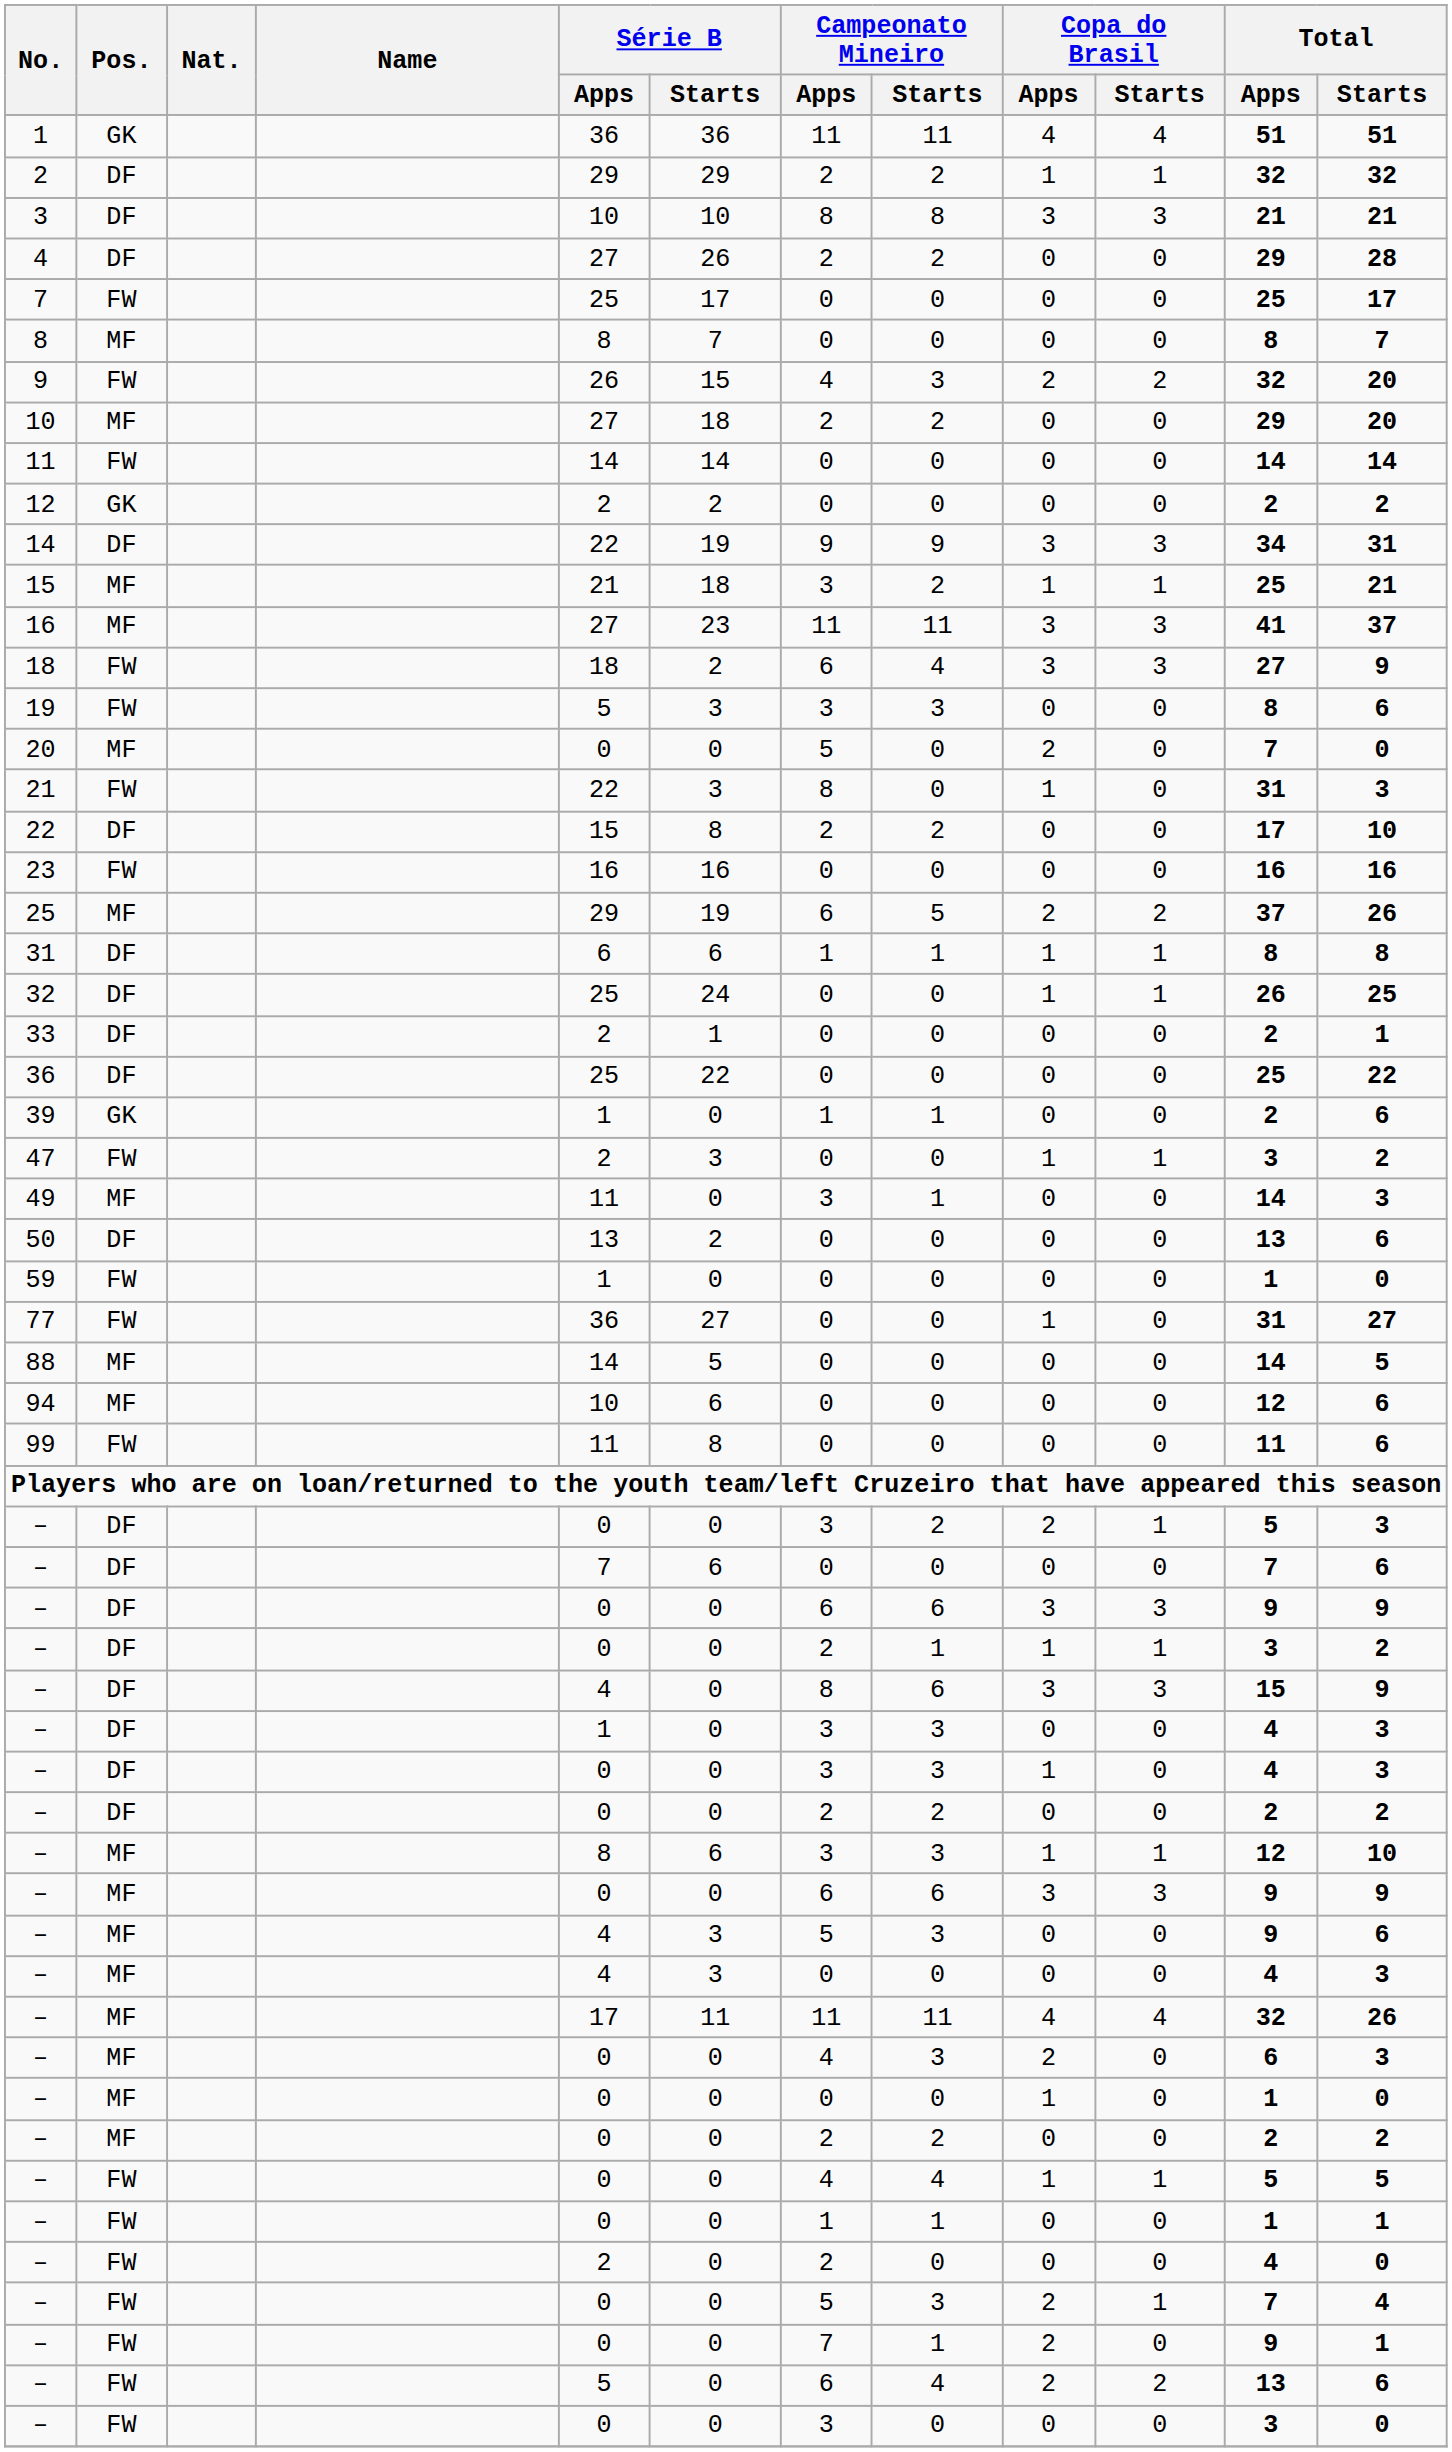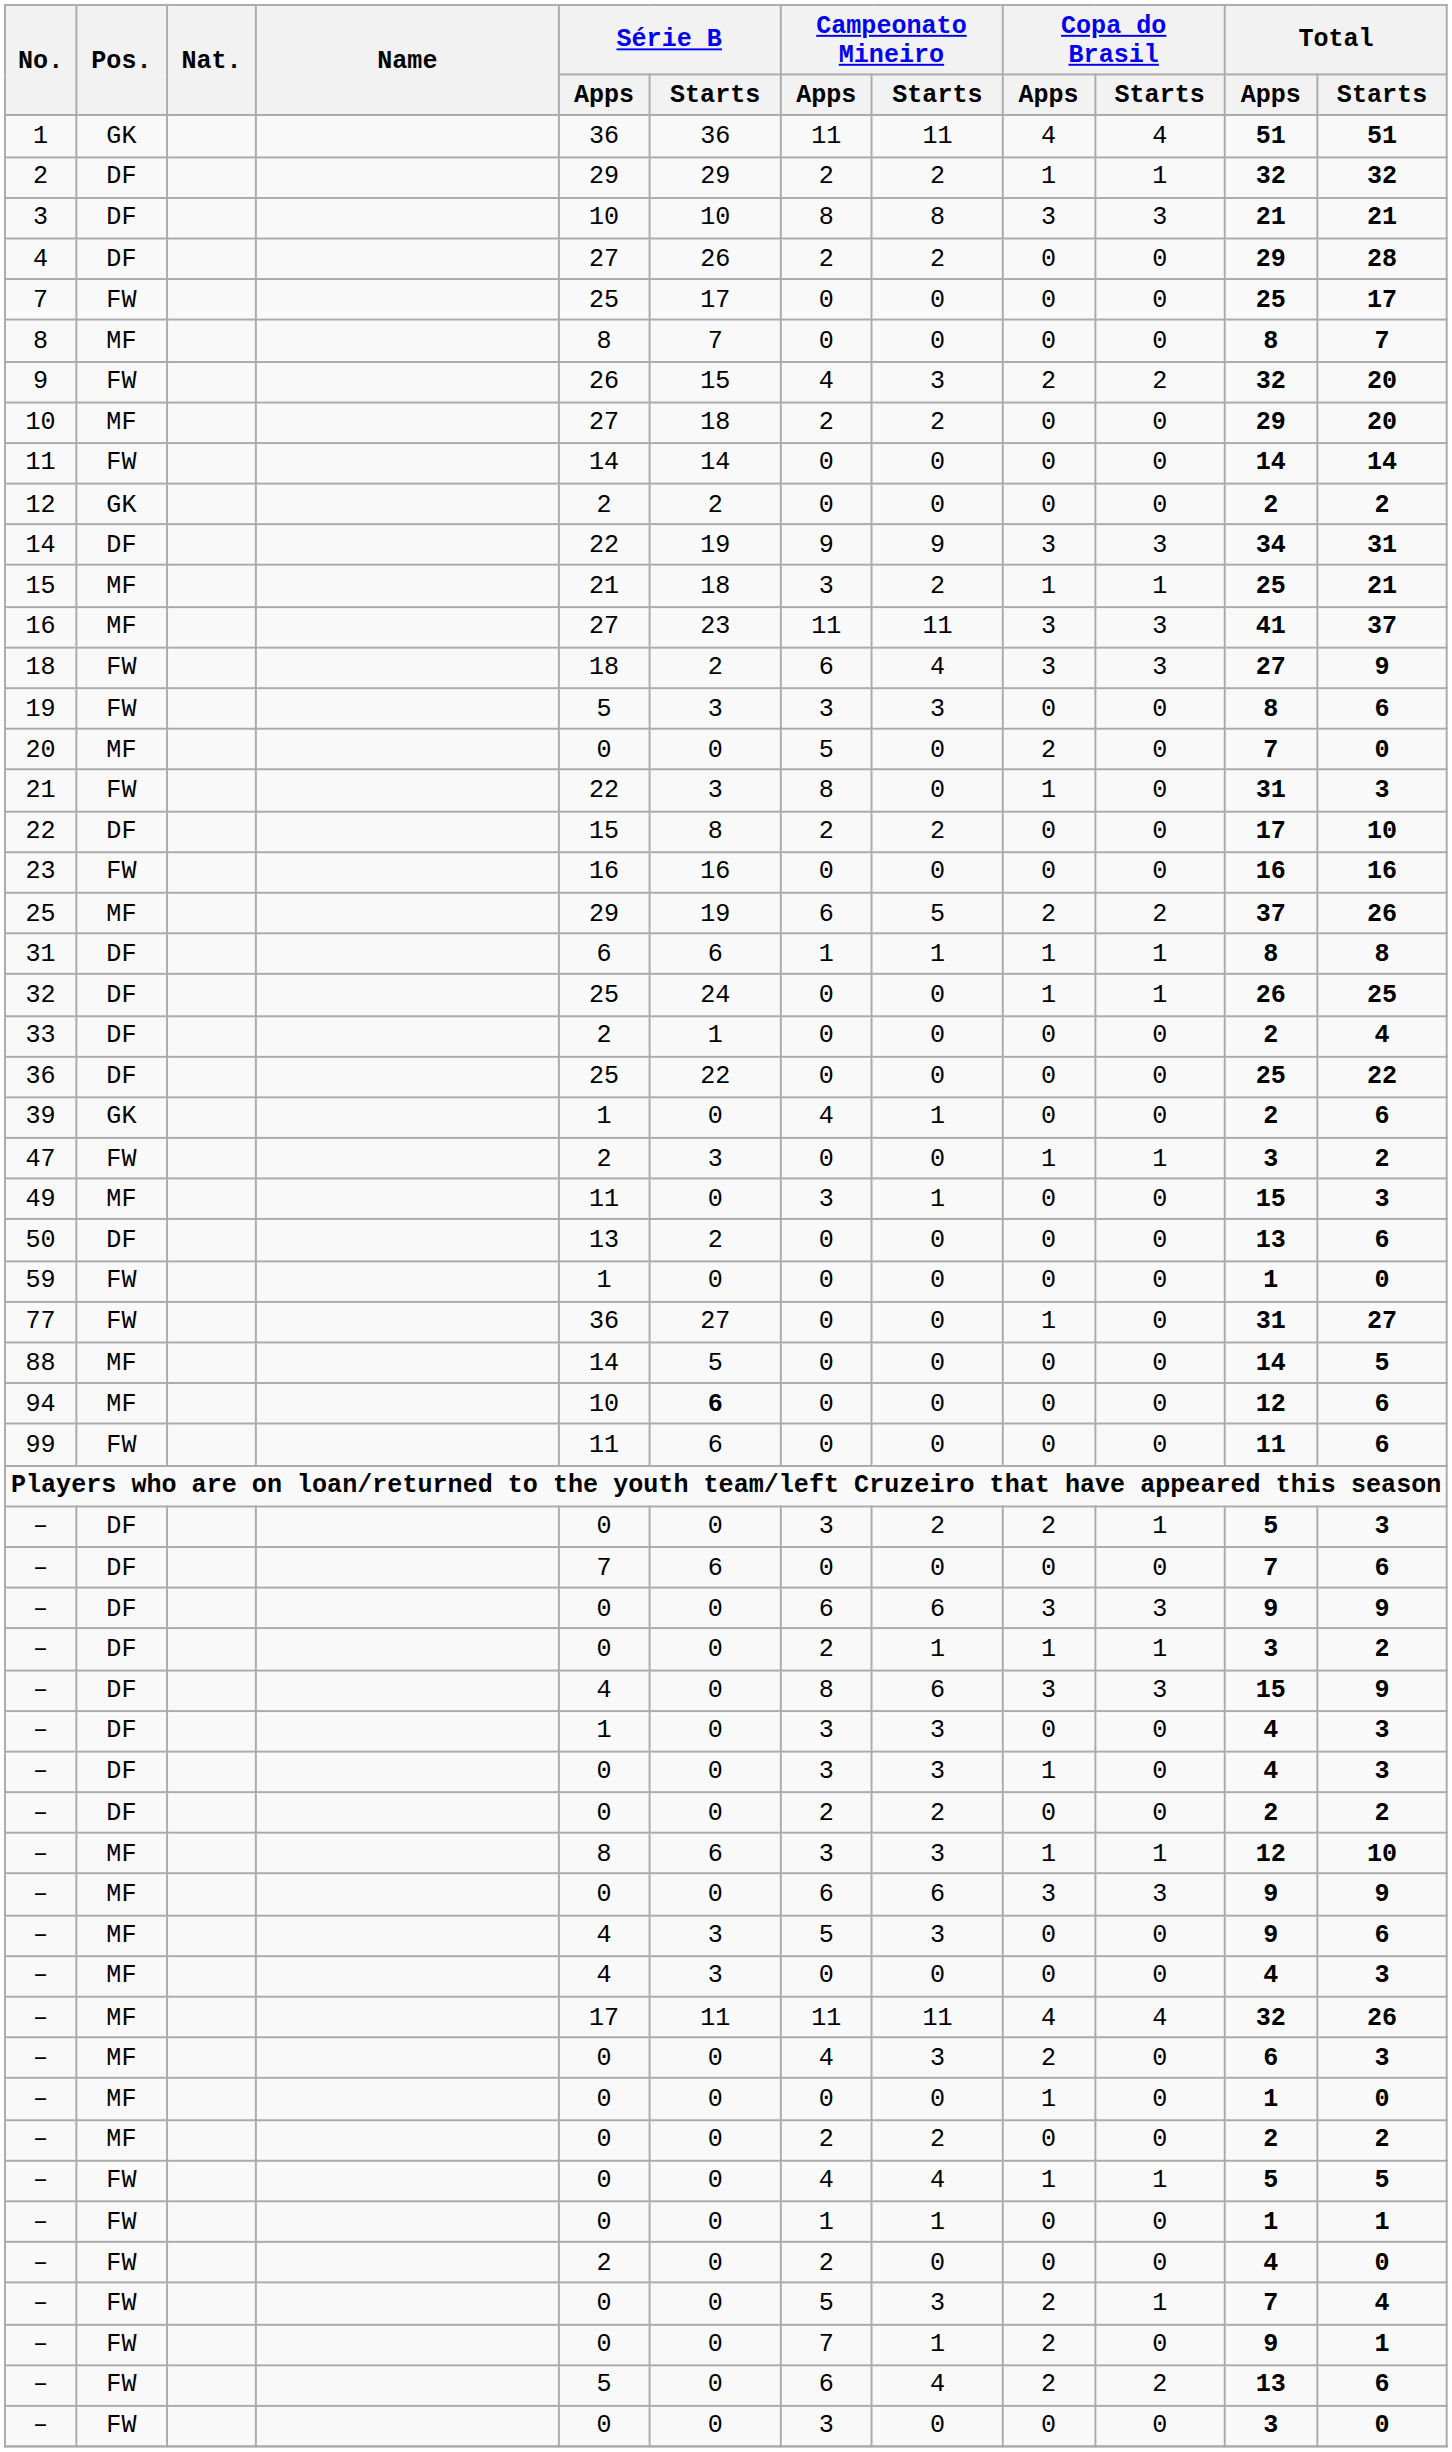33 | Total / Starts: 1 -> 4
39 | Campeonato Mineiro / Apps: 1 -> 4
49 | Total / Apps: 14 -> 15
94 | Série B / Starts: normal -> bold
99 | Série B / Starts: 8 -> 6
